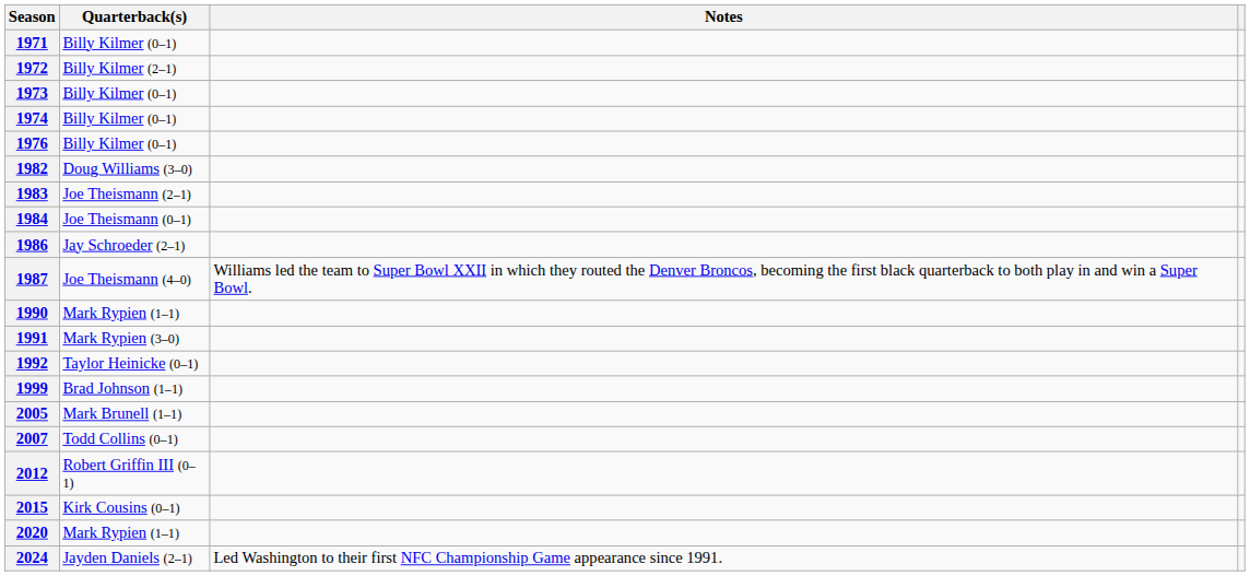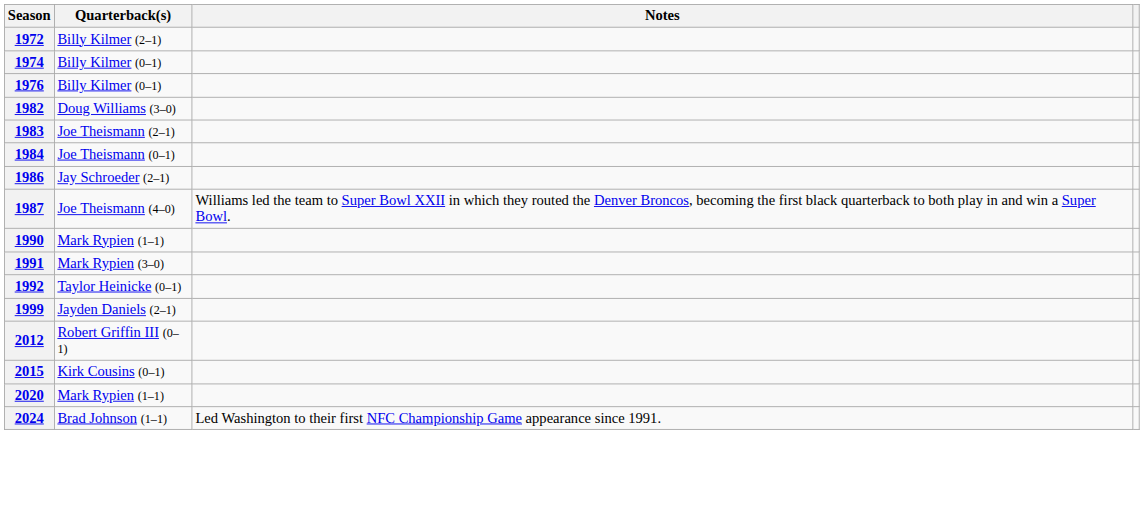- row: 1971 | Billy Kilmer (0–1)
- row: 1973 | Billy Kilmer (0–1)
1999 | Quarterback(s): Brad Johnson (1–1) -> Jayden Daniels (2–1)
- row: 2005 | Mark Brunell (1–1)
- row: 2007 | Todd Collins (0–1)
2024 | Quarterback(s): Jayden Daniels (2–1) -> Brad Johnson (1–1)
